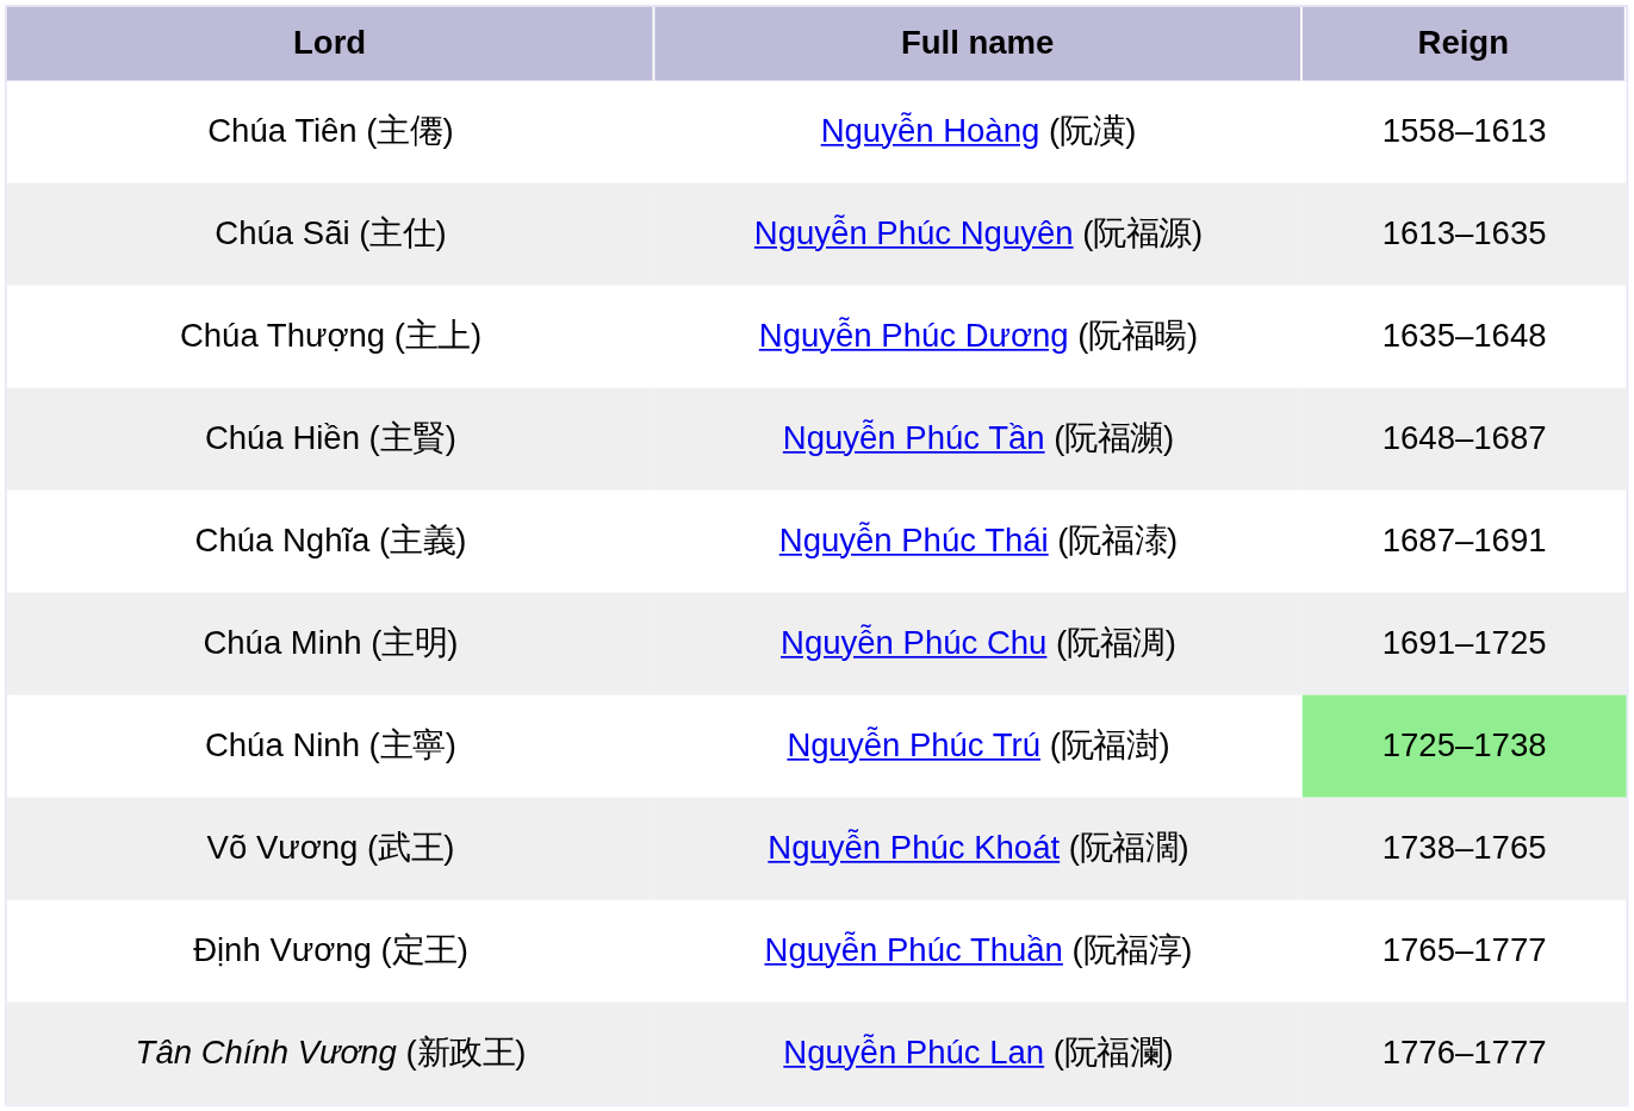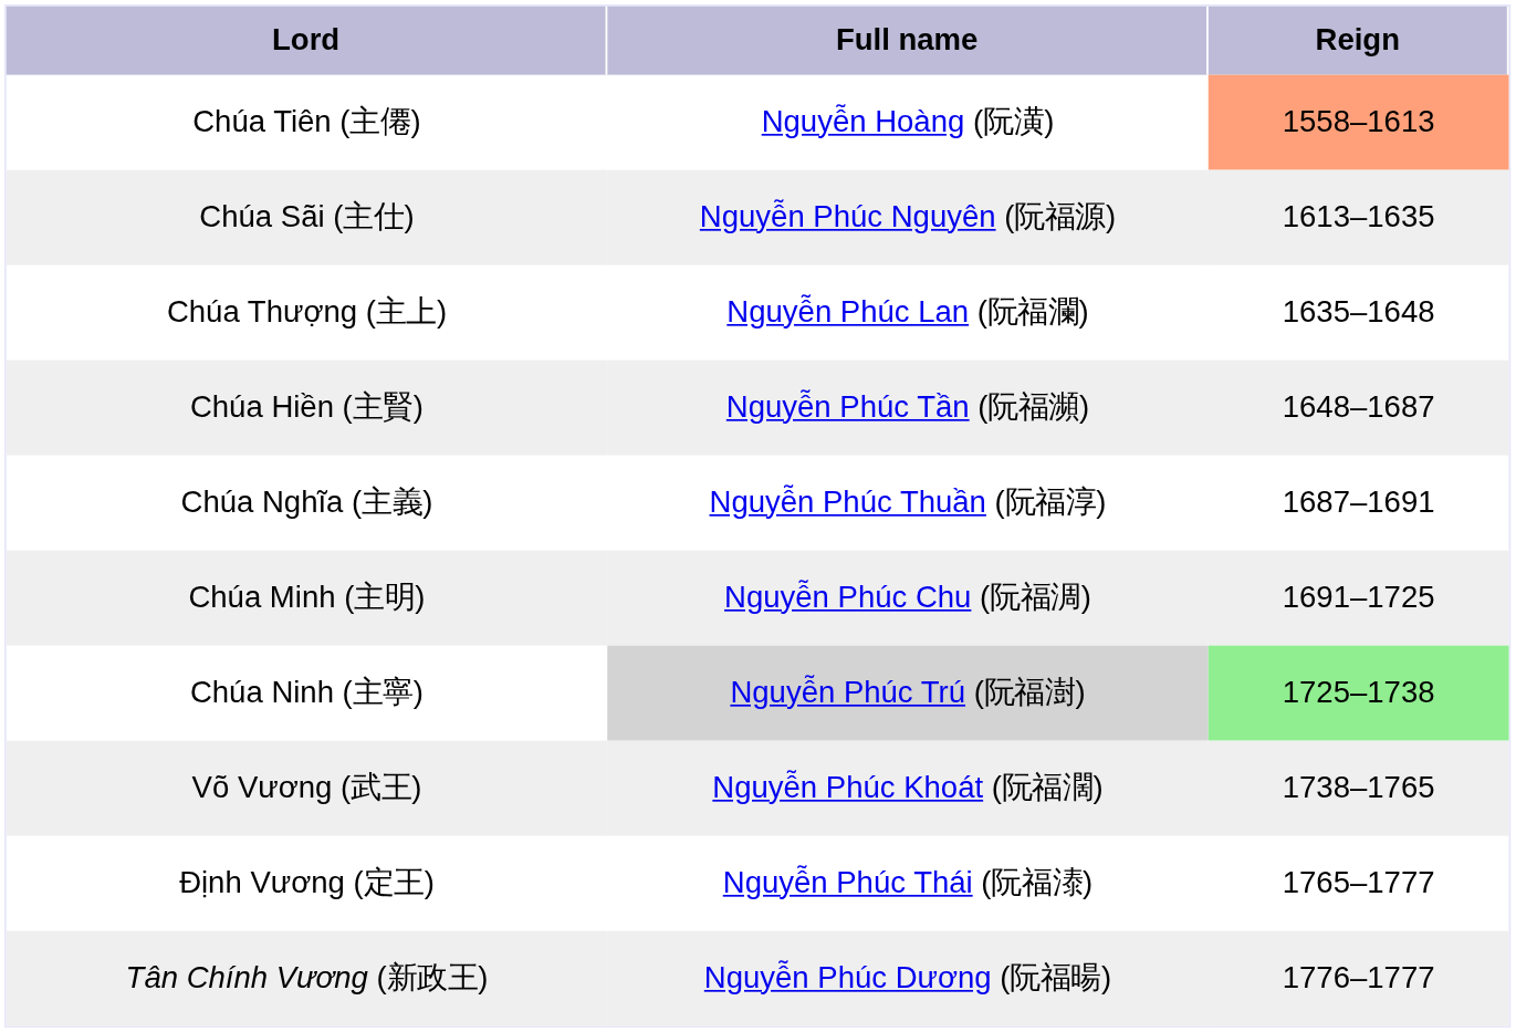Chúa Tiên (主僊) | column 3: no background -> lightsalmon background
Chúa Thượng (主上) | Full name: Nguyễn Phúc Dương (阮福暘) -> Nguyễn Phúc Lan (阮福瀾)
Chúa Nghĩa (主義) | Full name: Nguyễn Phúc Thái (阮福溙) -> Nguyễn Phúc Thuần (阮福淳)
Chúa Ninh (主寧) | Full name: no background -> lightgrey background
Định Vương (定王) | Full name: Nguyễn Phúc Thuần (阮福淳) -> Nguyễn Phúc Thái (阮福溙)
Tân Chính Vương (新政王) | Full name: Nguyễn Phúc Lan (阮福瀾) -> Nguyễn Phúc Dương (阮福暘)
